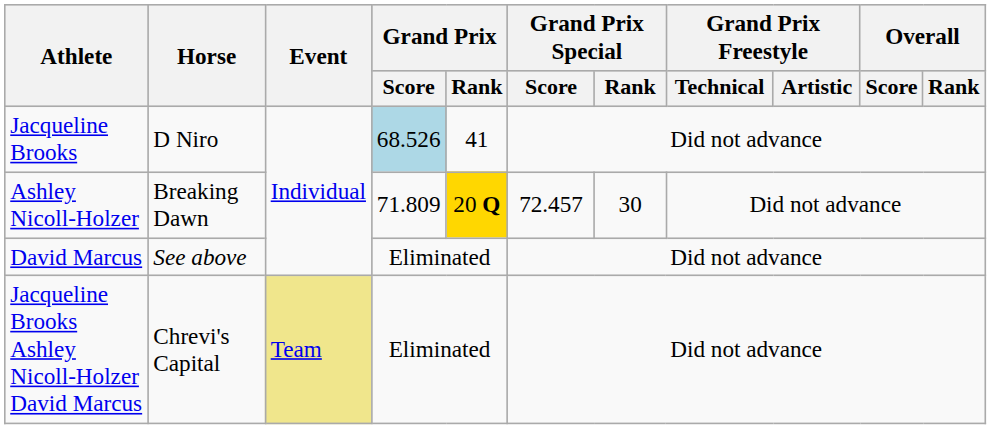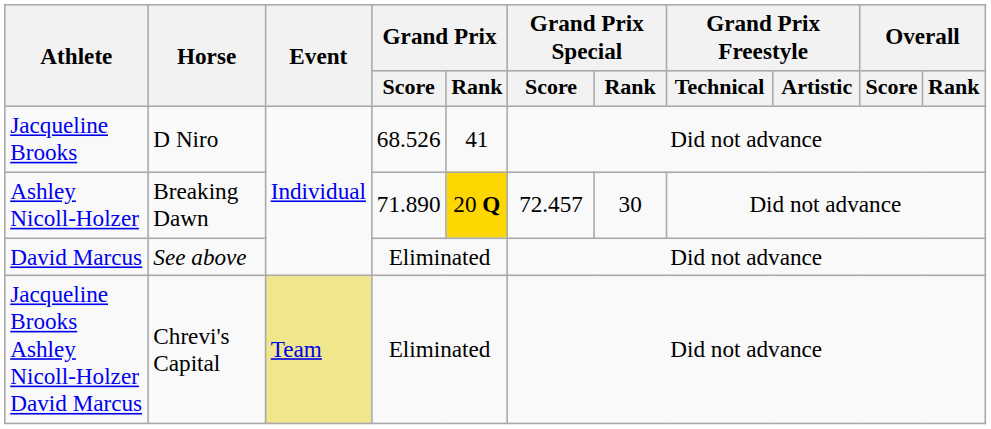Jacqueline Brooks | Grand Prix / Score: lightblue background -> no background
Ashley Nicoll-Holzer | Grand Prix / Score: 71.809 -> 71.890
